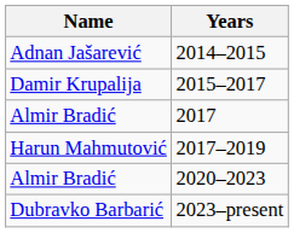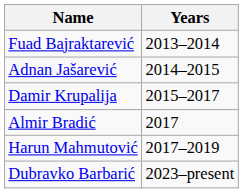+ row: Fuad Bajraktarević | 2013–2014
- row: Almir Bradić | 2020–2023
